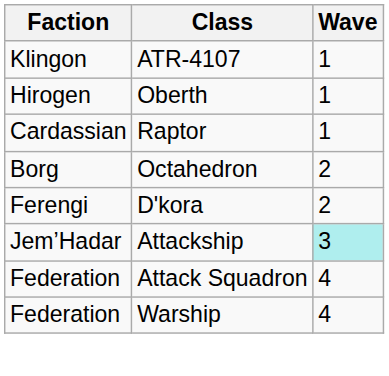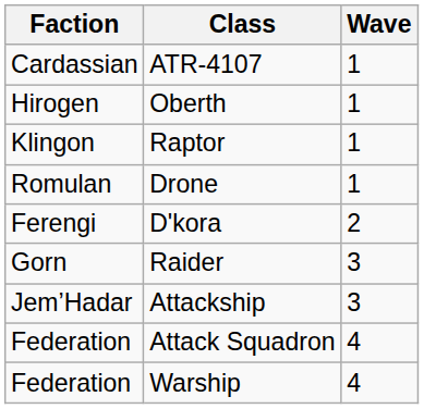ATR-4107 | Faction: Klingon -> Cardassian
Raptor | Faction: Cardassian -> Klingon
+ row: Romulan | Drone | 1
- row: Borg | Octahedron | 2
+ row: Gorn | Raider | 3
Attackship | Wave: paleturquoise background -> no background
